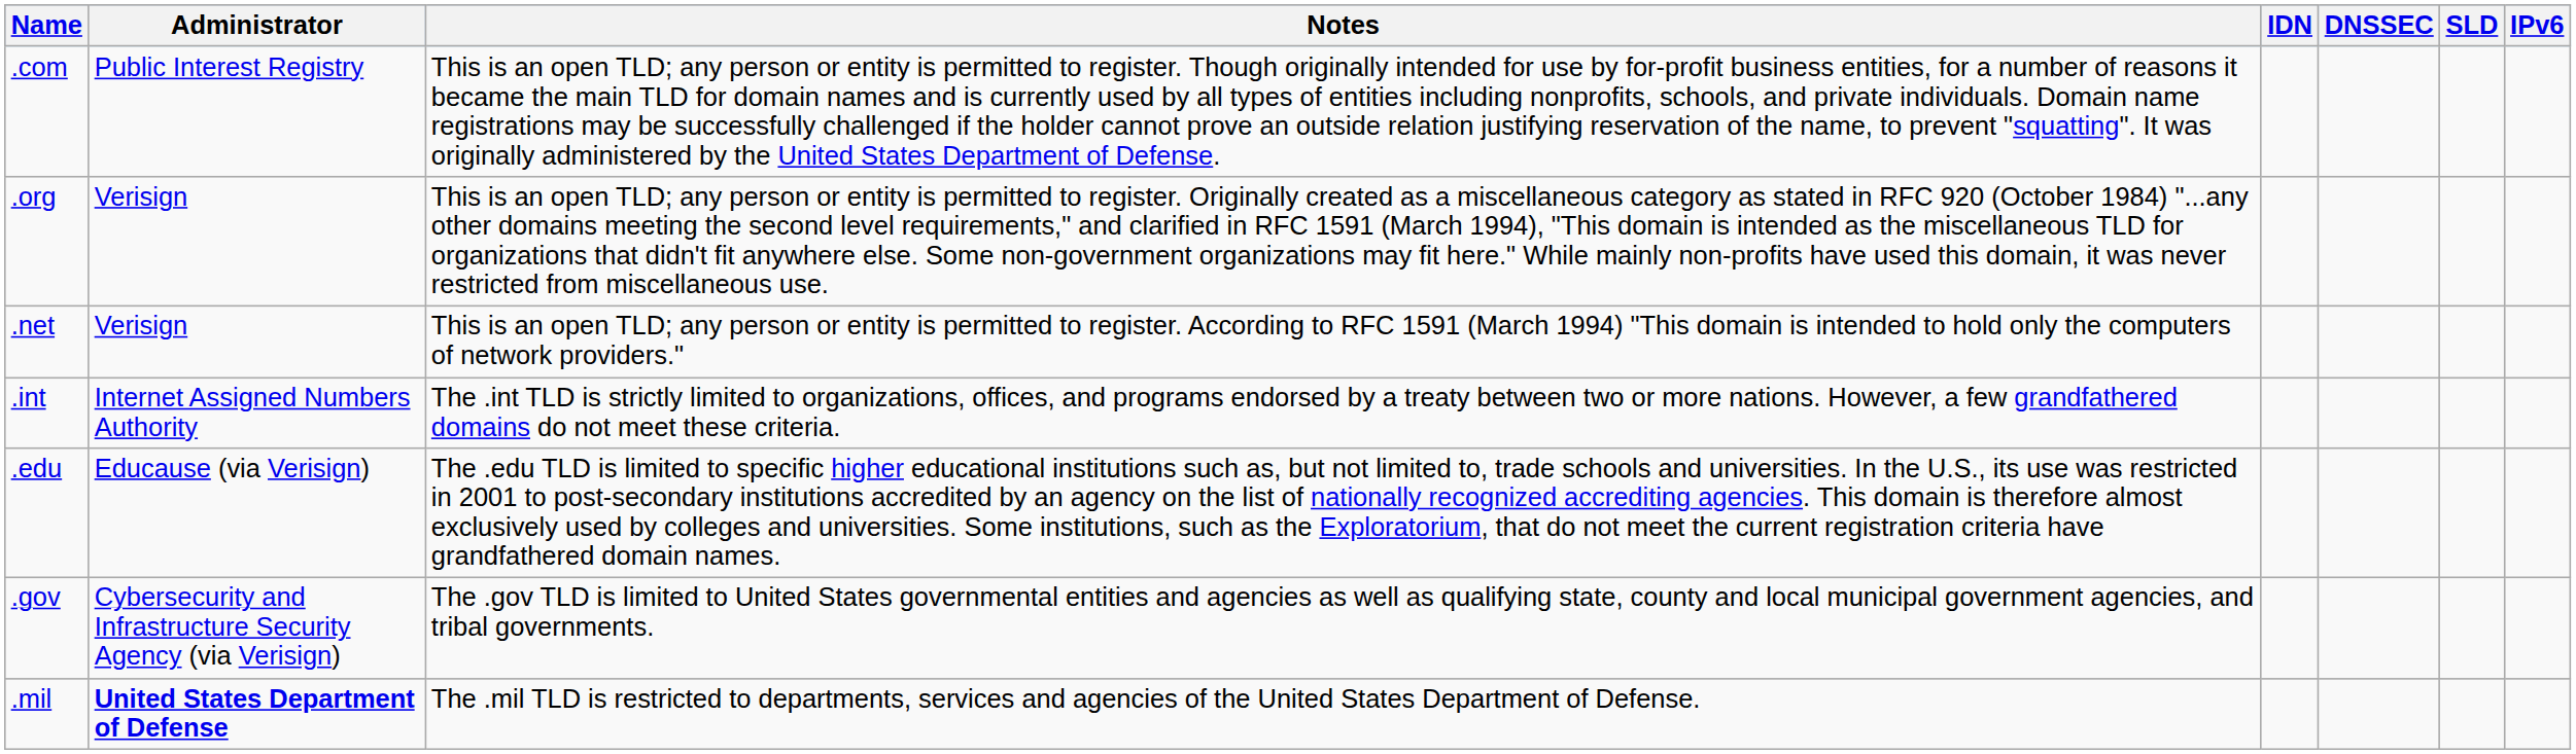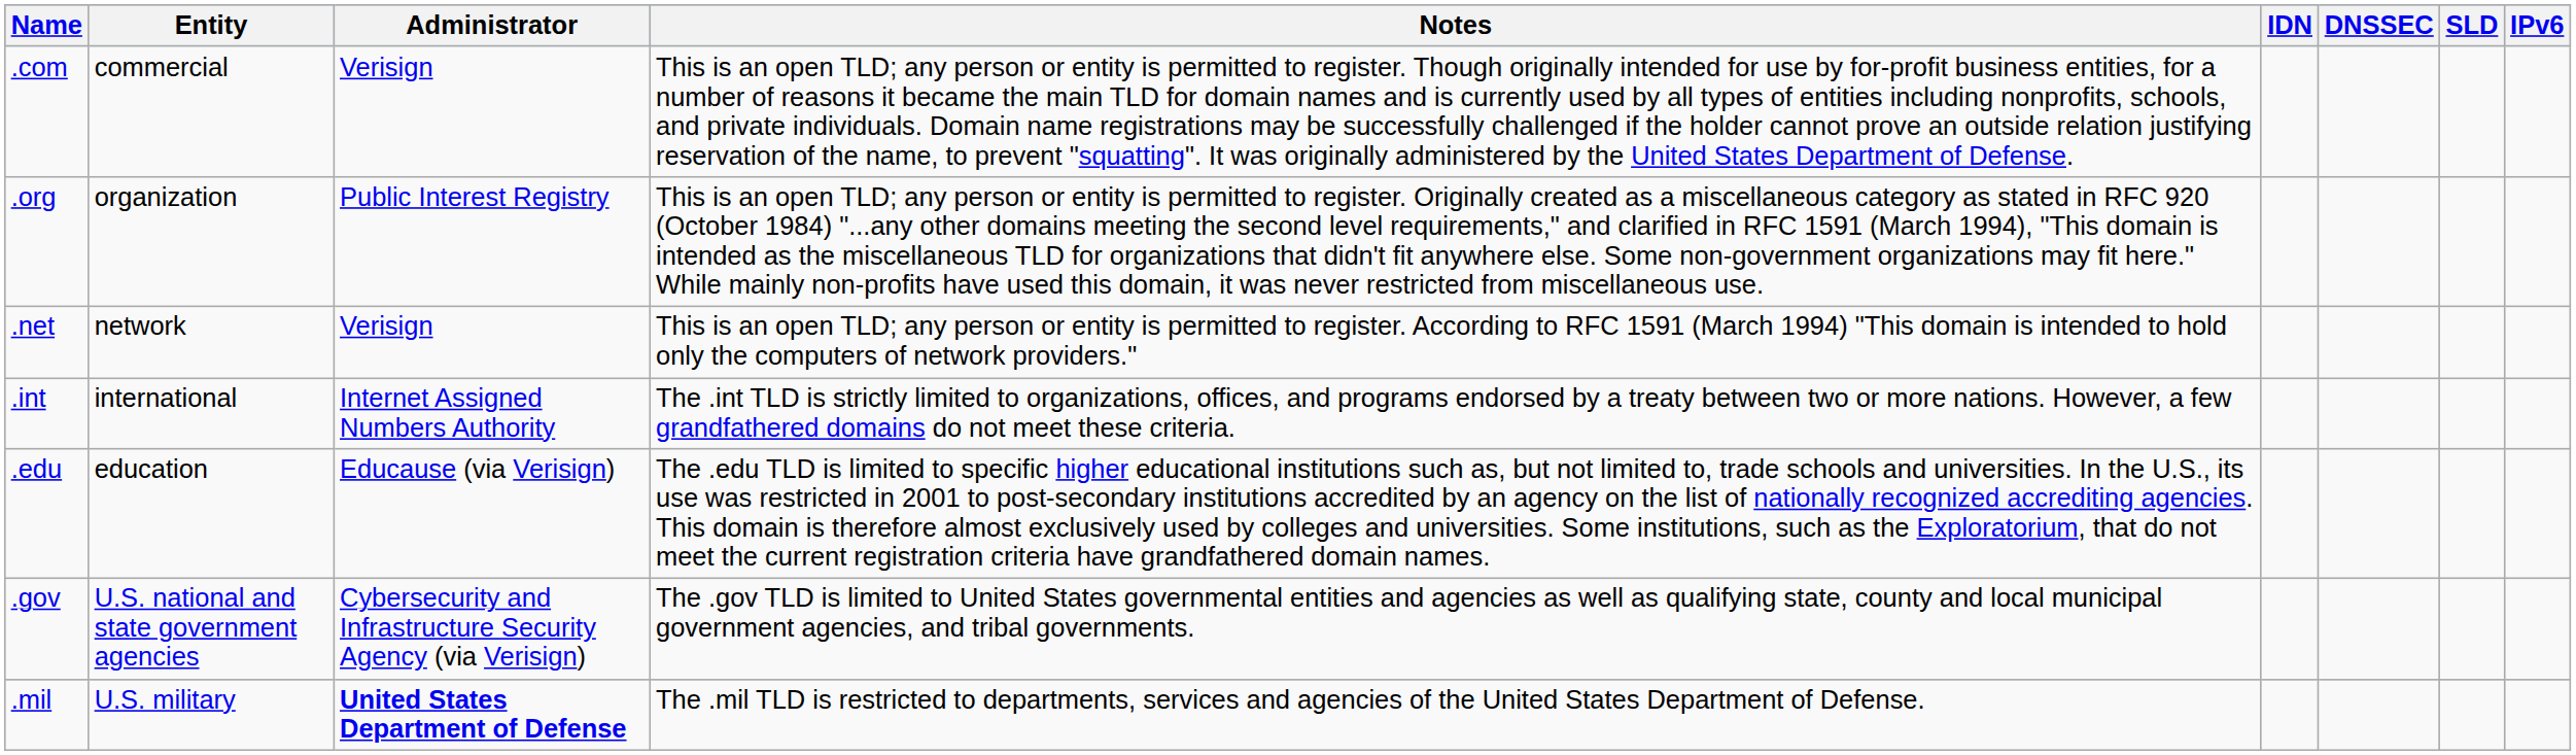+ column: Entity | commercial | organization | network | international | education | U.S. national and state government agencies | U.S. military
.com | Administrator: Public Interest Registry -> Verisign
.org | Administrator: Verisign -> Public Interest Registry
